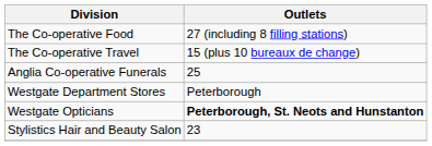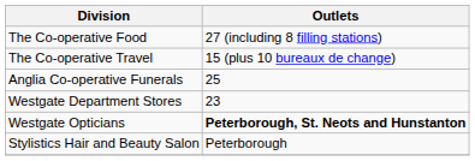Westgate Department Stores | Outlets: Peterborough -> 23
Stylistics Hair and Beauty Salon | Outlets: 23 -> Peterborough
